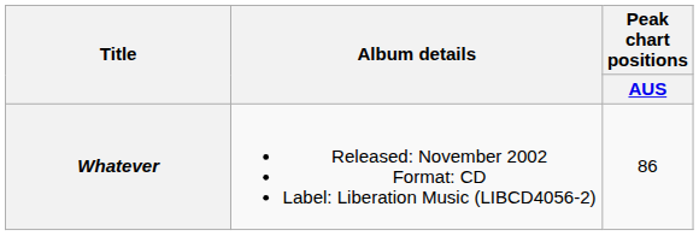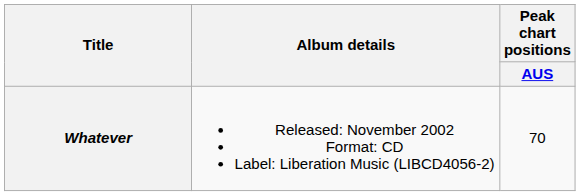Whatever | Peak chart positions / AUS: 86 -> 70
